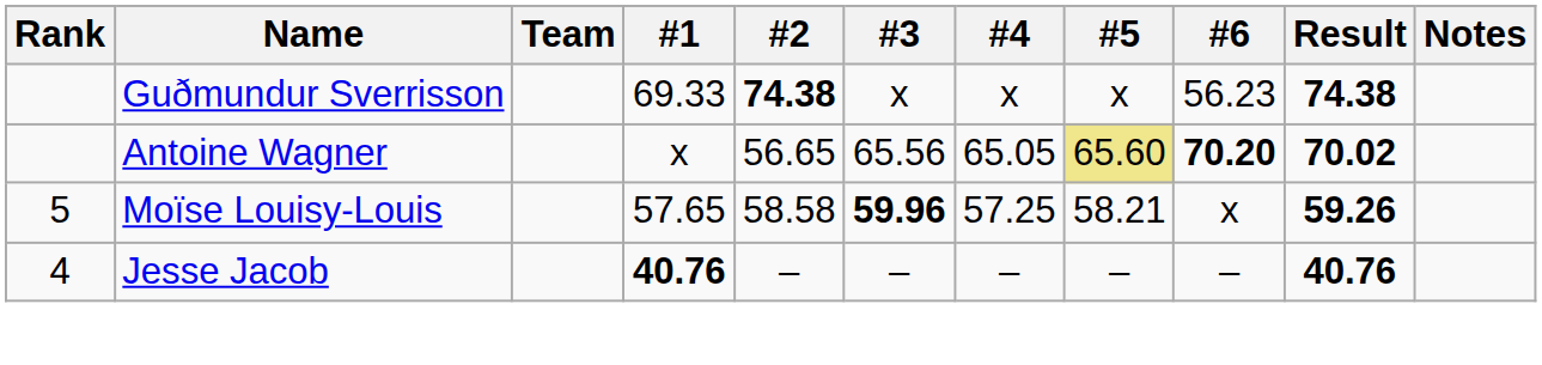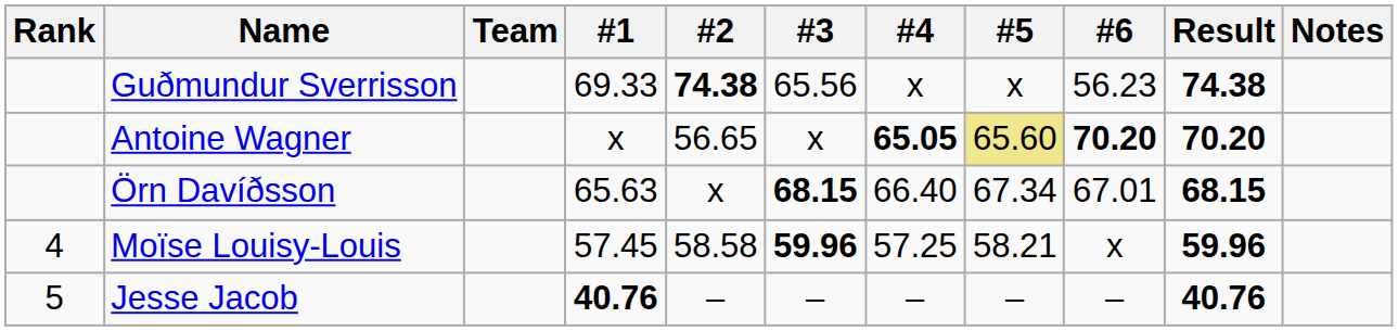Guðmundur Sverrisson | #3: x -> 65.56
Antoine Wagner | #3: 65.56 -> x
Antoine Wagner | #4: normal -> bold
Antoine Wagner | Result: 70.02 -> 70.20
+ row: Örn Davíðsson | 65.63 | x | 68.15 | 66.40 | 67.34 | 67.01 | 68.15
Moïse Louisy-Louis | Rank: 5 -> 4
Moïse Louisy-Louis | #1: 57.65 -> 57.45
Moïse Louisy-Louis | Result: 59.26 -> 59.96
Jesse Jacob | Rank: 4 -> 5
